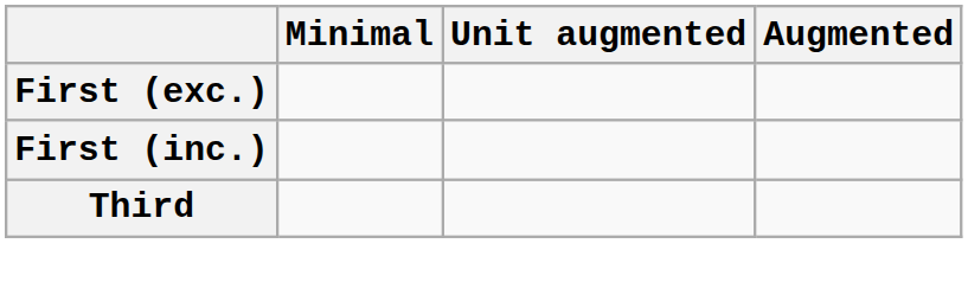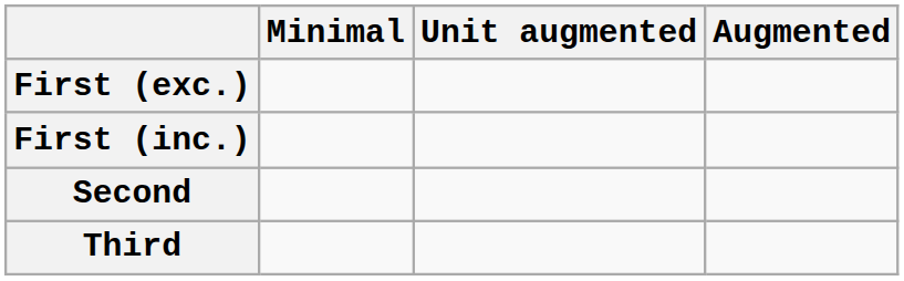+ row: Second
